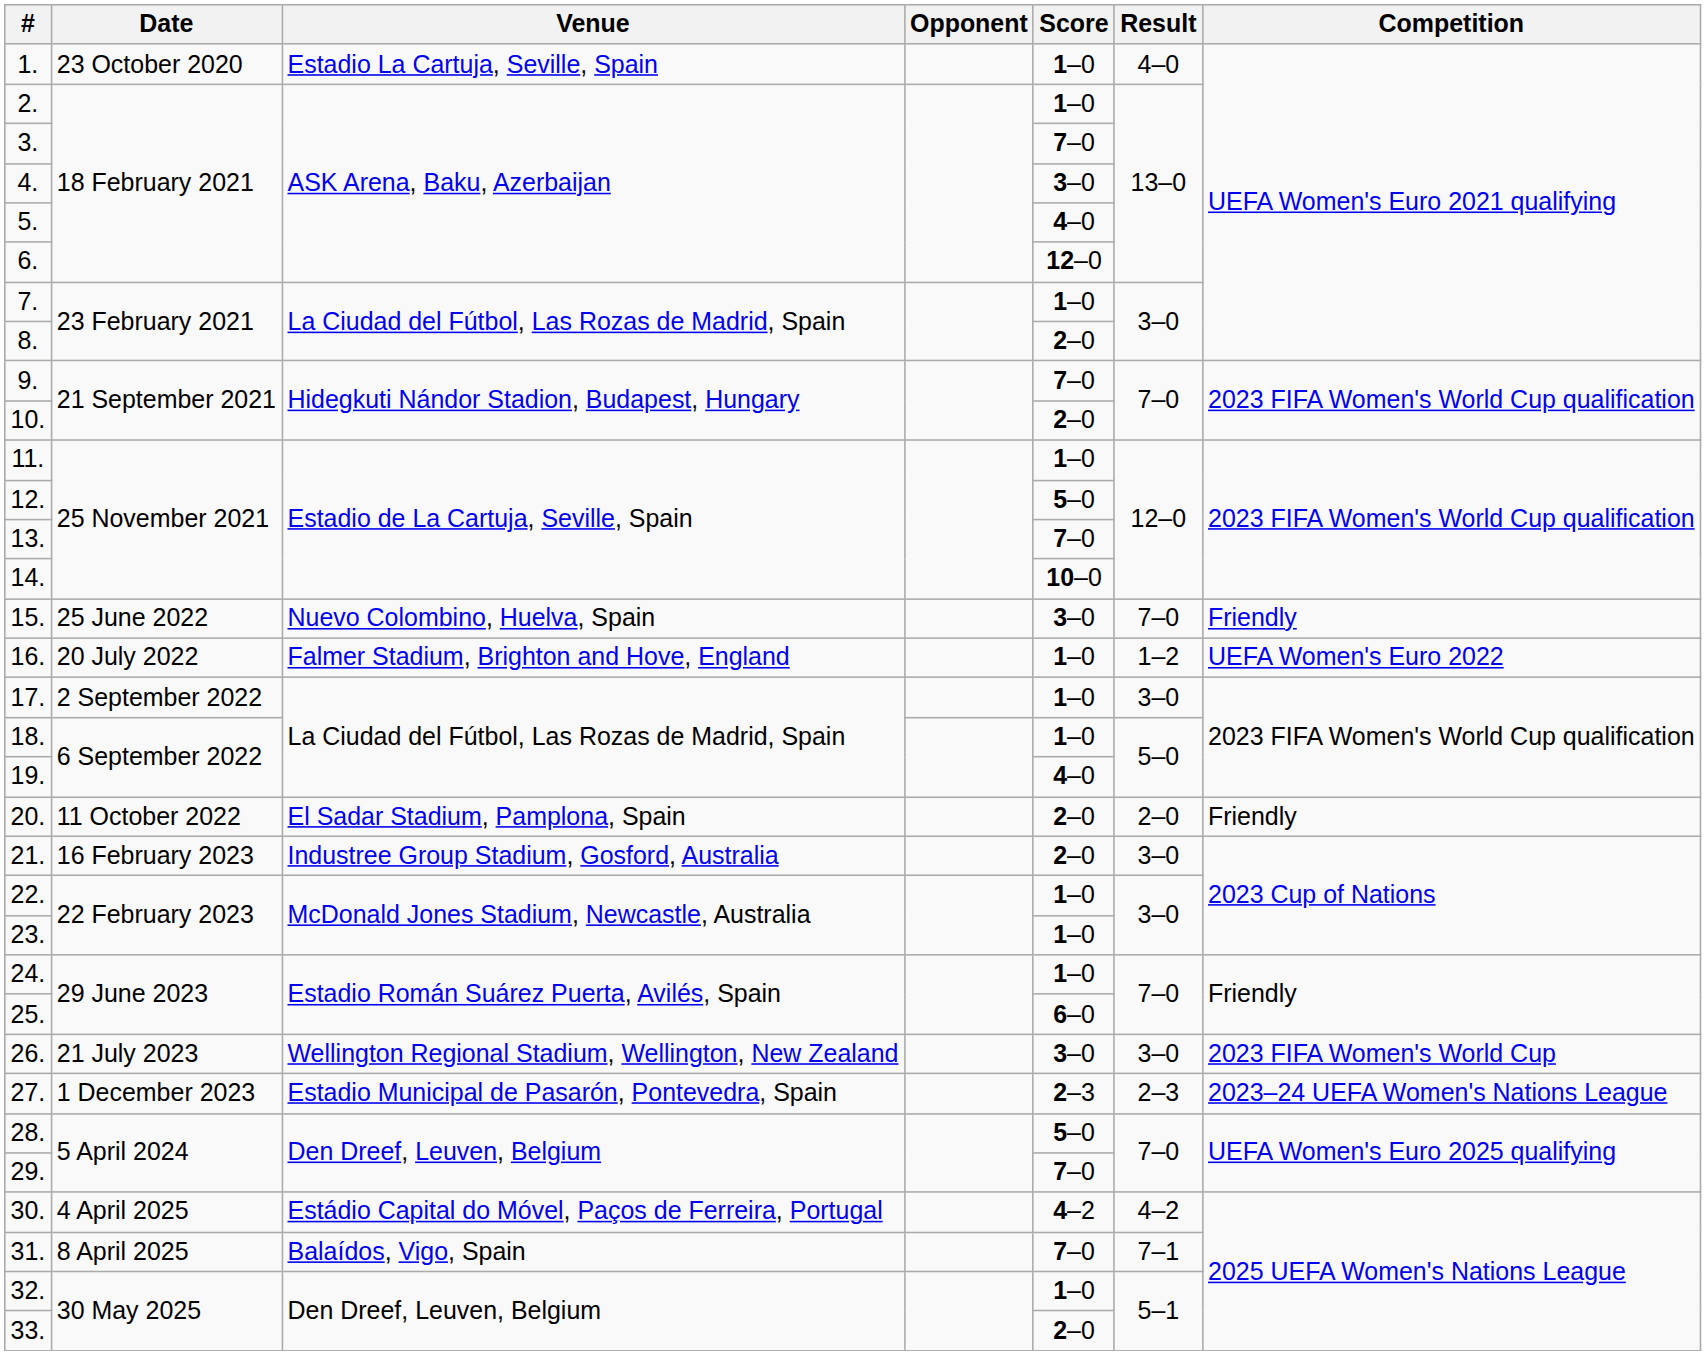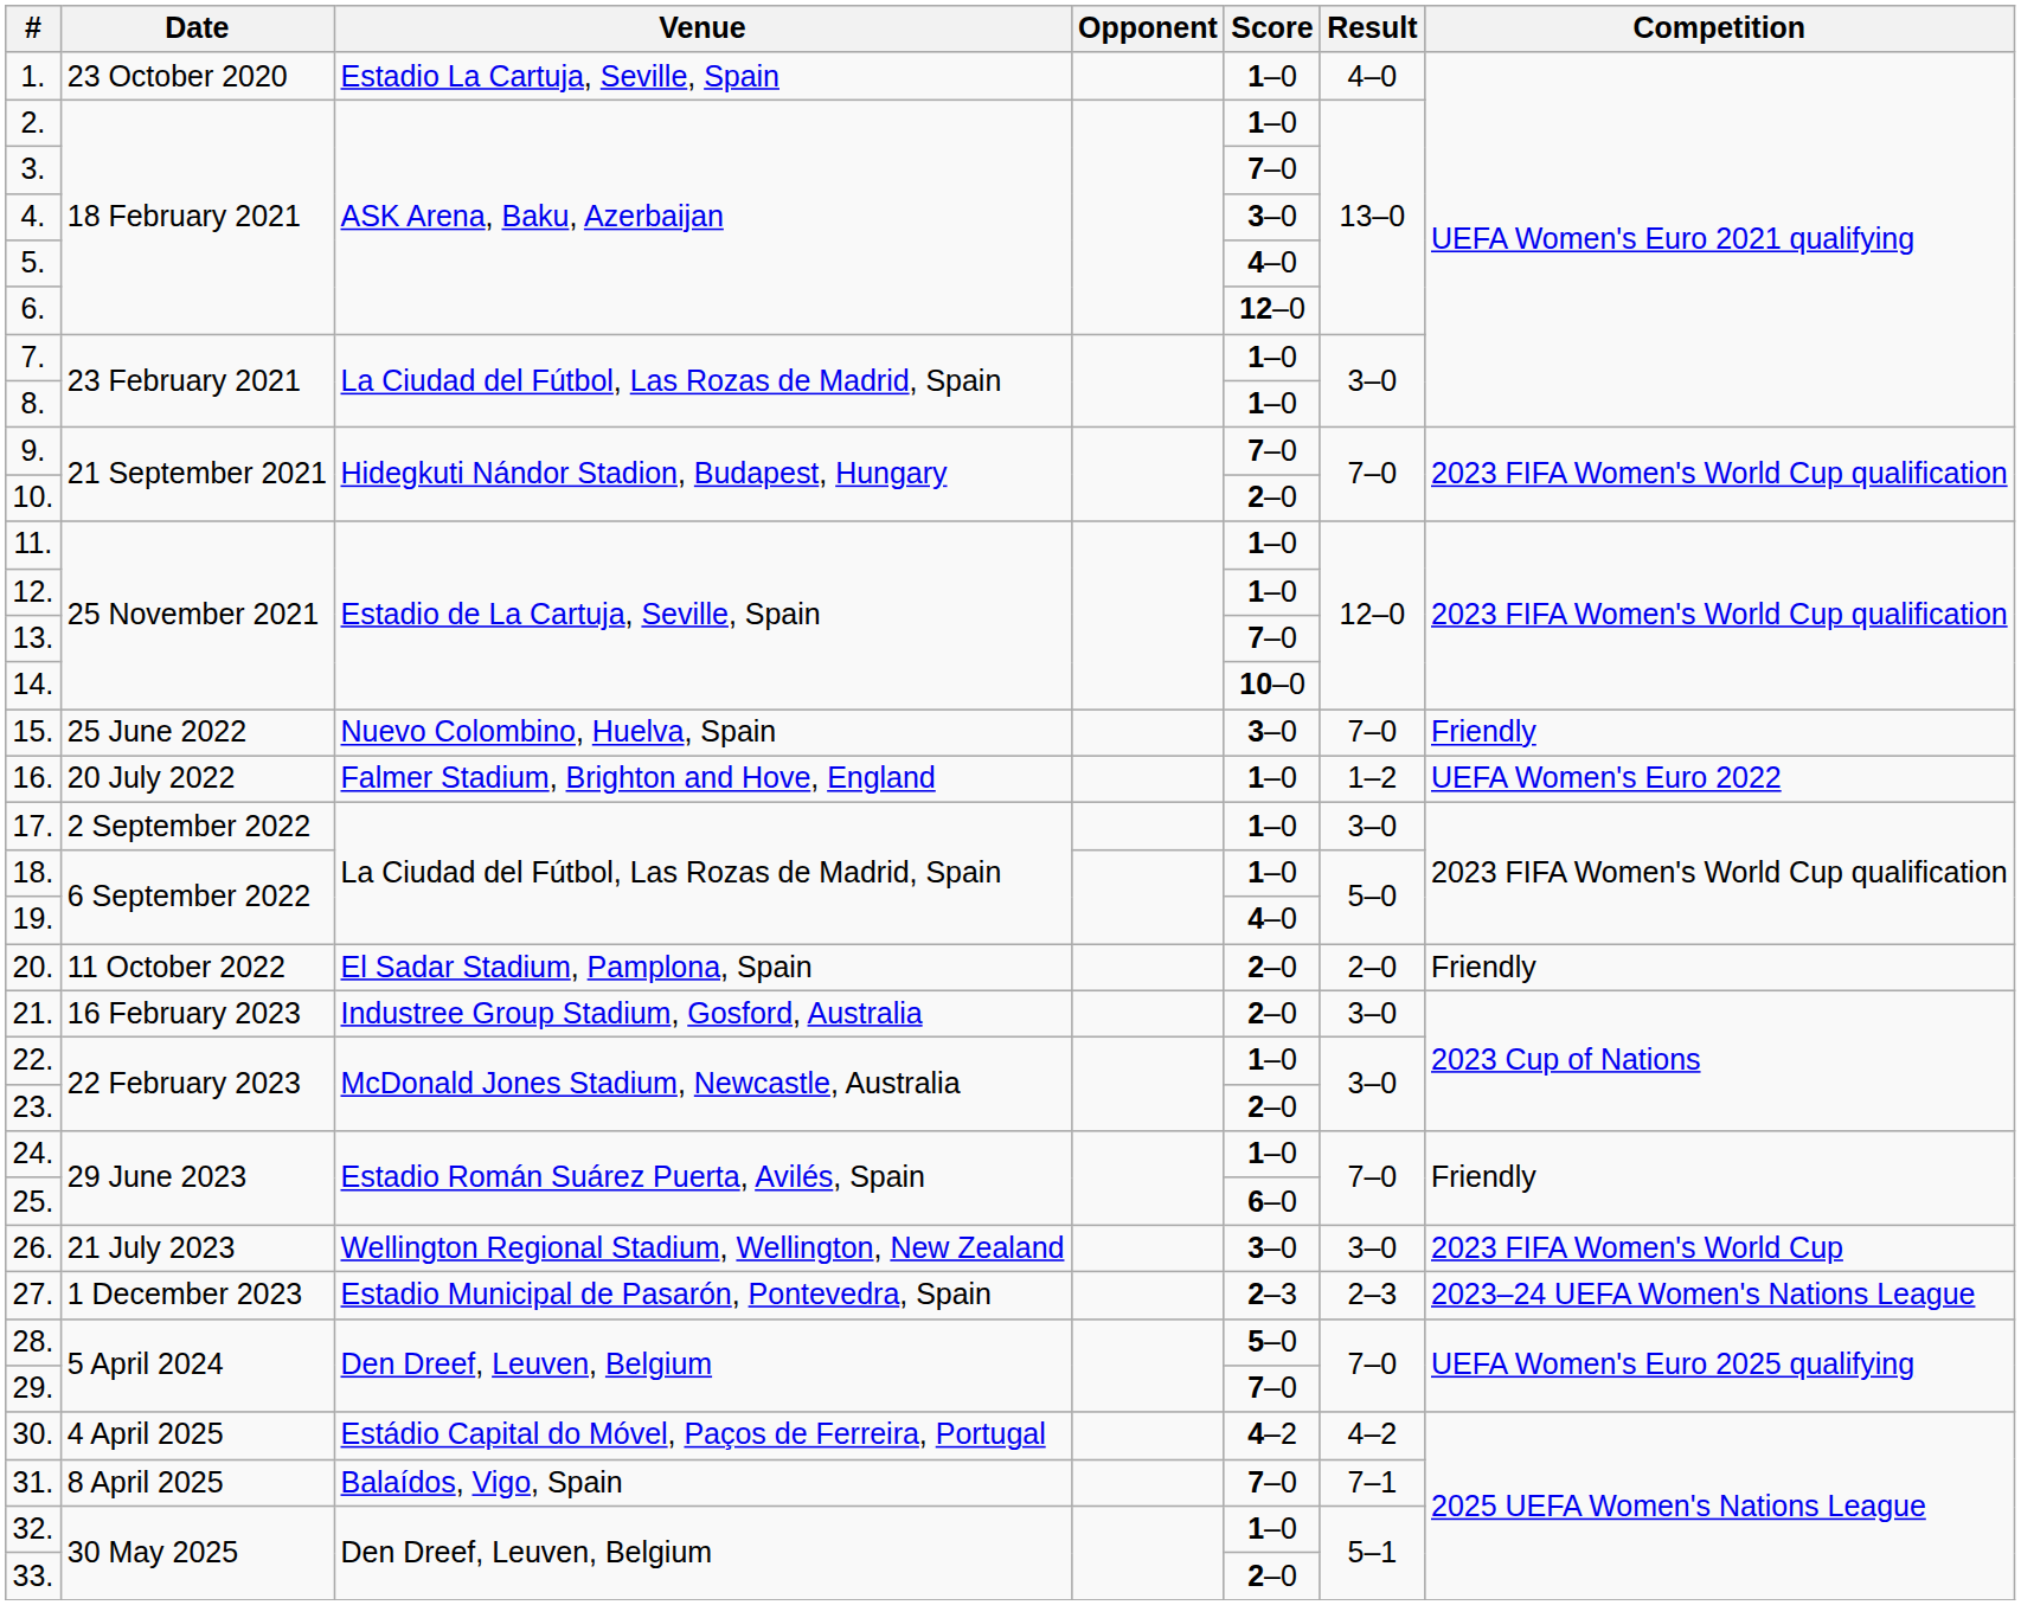8. | Score: 2–0 -> 1–0
12. | Score: 5–0 -> 1–0
23. | Score: 1–0 -> 2–0
